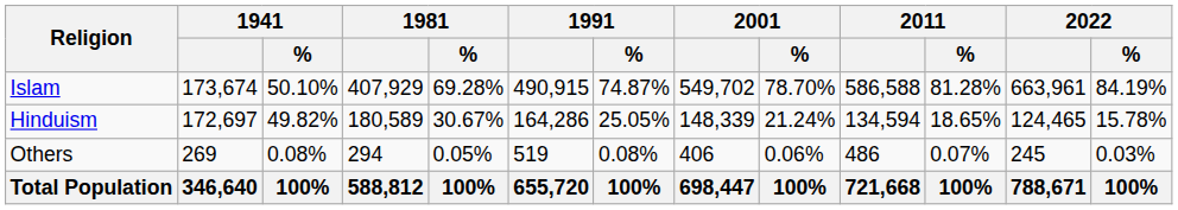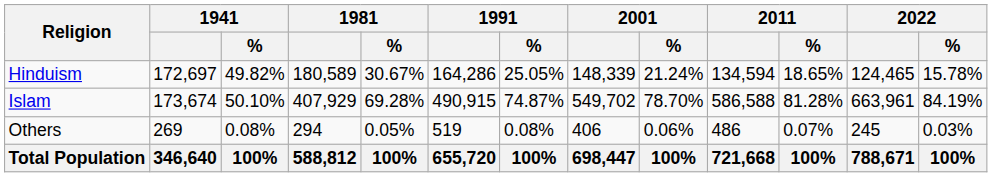rows swapped: Islam <-> Hinduism
